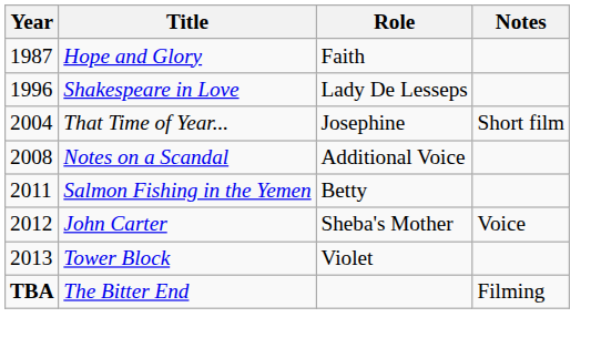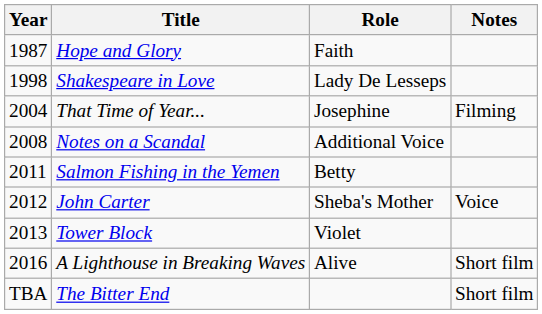Shakespeare in Love | Year: 1996 -> 1998
That Time of Year... | Notes: Short film -> Filming
+ row: 2016 | A Lighthouse in Breaking Waves | Alive | Short film
The Bitter End | Year: bold -> normal
The Bitter End | Notes: Filming -> Short film
